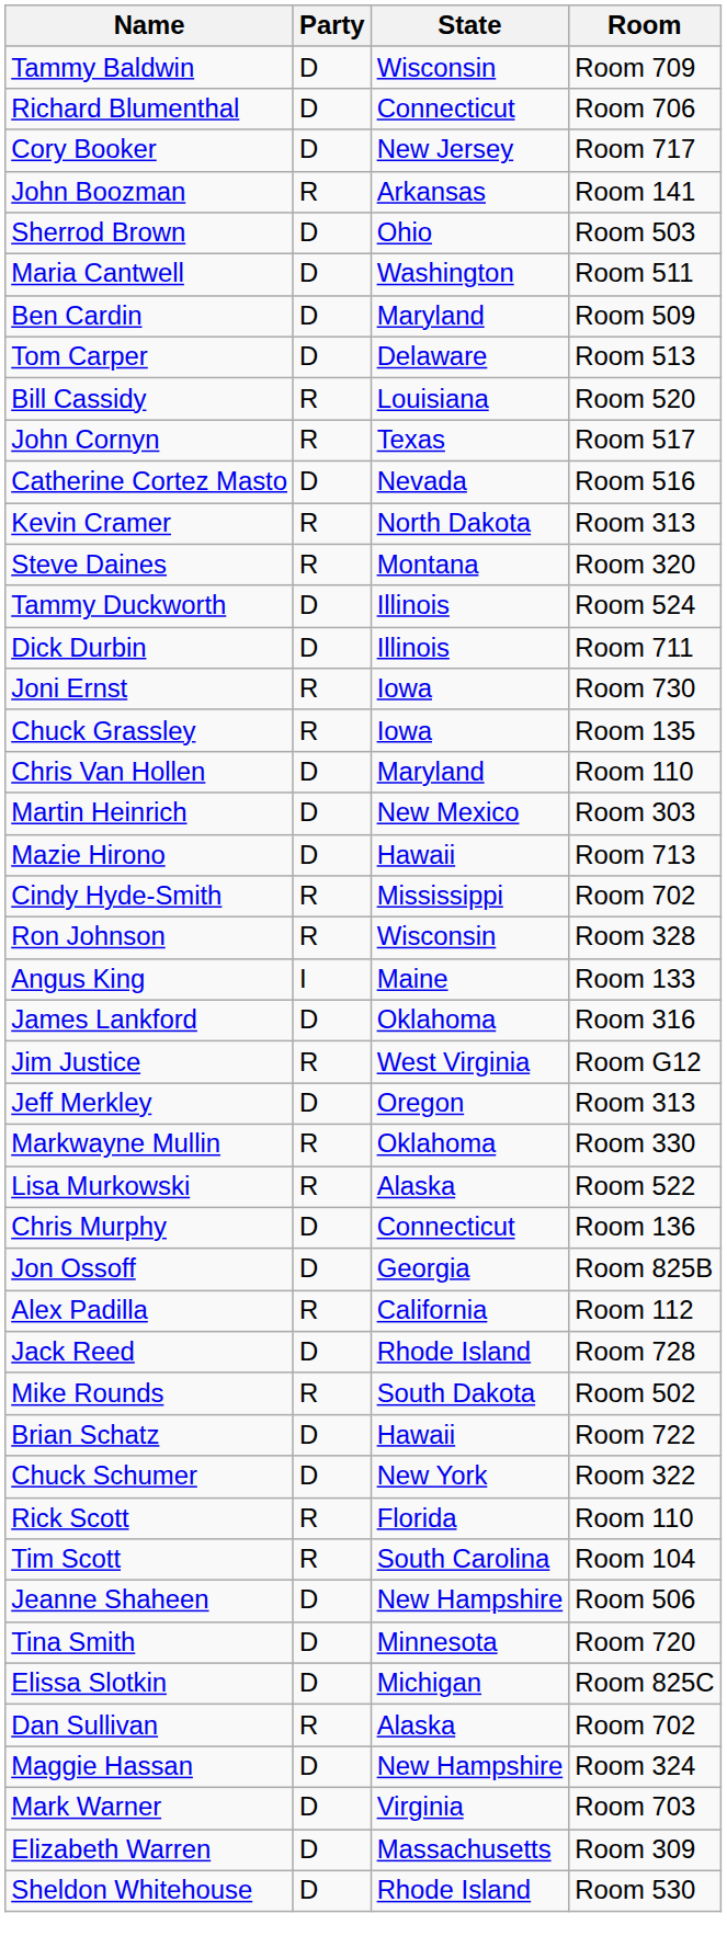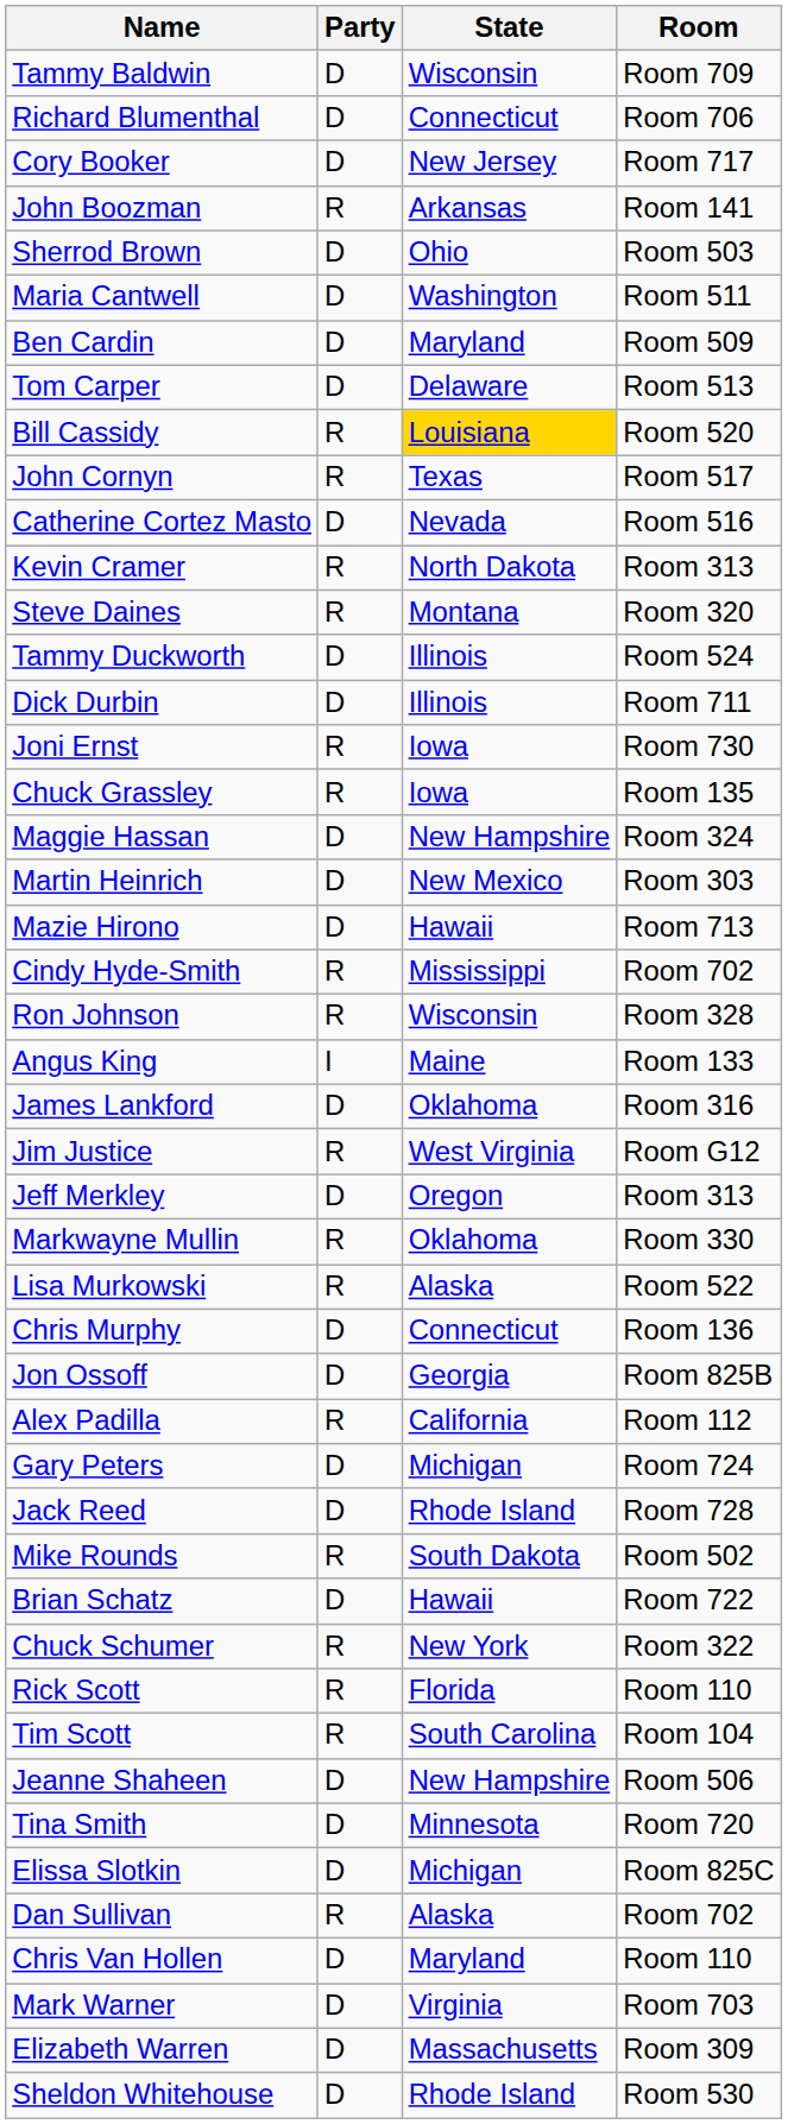Bill Cassidy | State: no background -> gold background
rows swapped: Maggie Hassan <-> Chris Van Hollen
+ row: Gary Peters | D | Michigan | Room 724
Chuck Schumer | Party: D -> R
